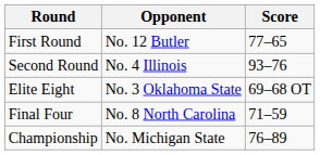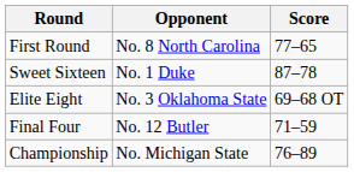First Round | Opponent: No. 12 Butler -> No. 8 North Carolina
- row: Second Round | No. 4 Illinois | 93–76
+ row: Sweet Sixteen | No. 1 Duke | 87–78
Final Four | Opponent: No. 8 North Carolina -> No. 12 Butler
